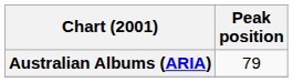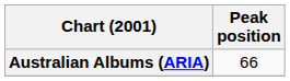Australian Albums (ARIA) | Peak position: 79 -> 66
